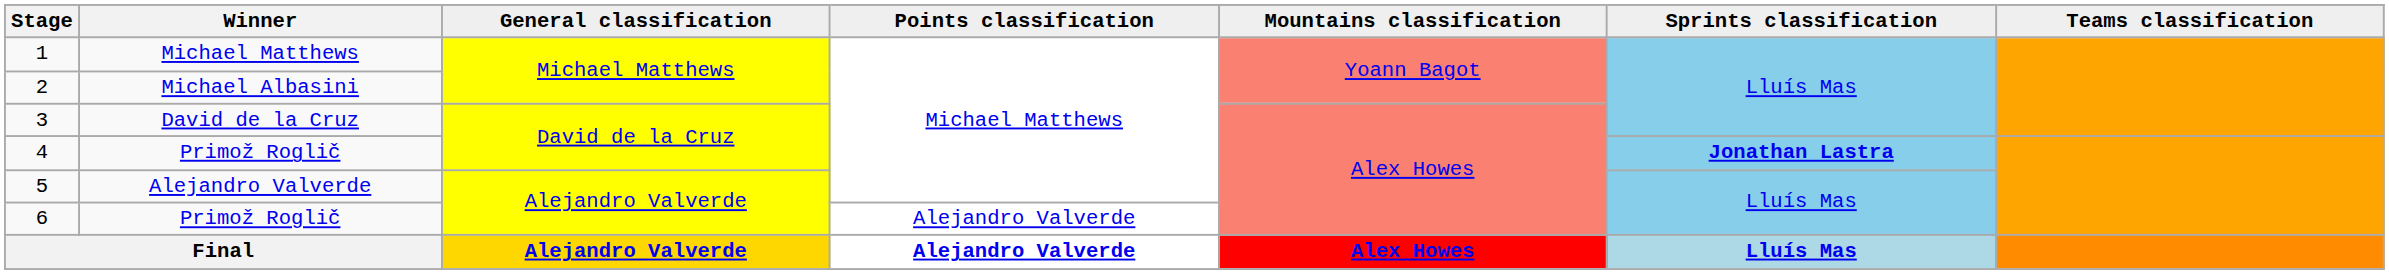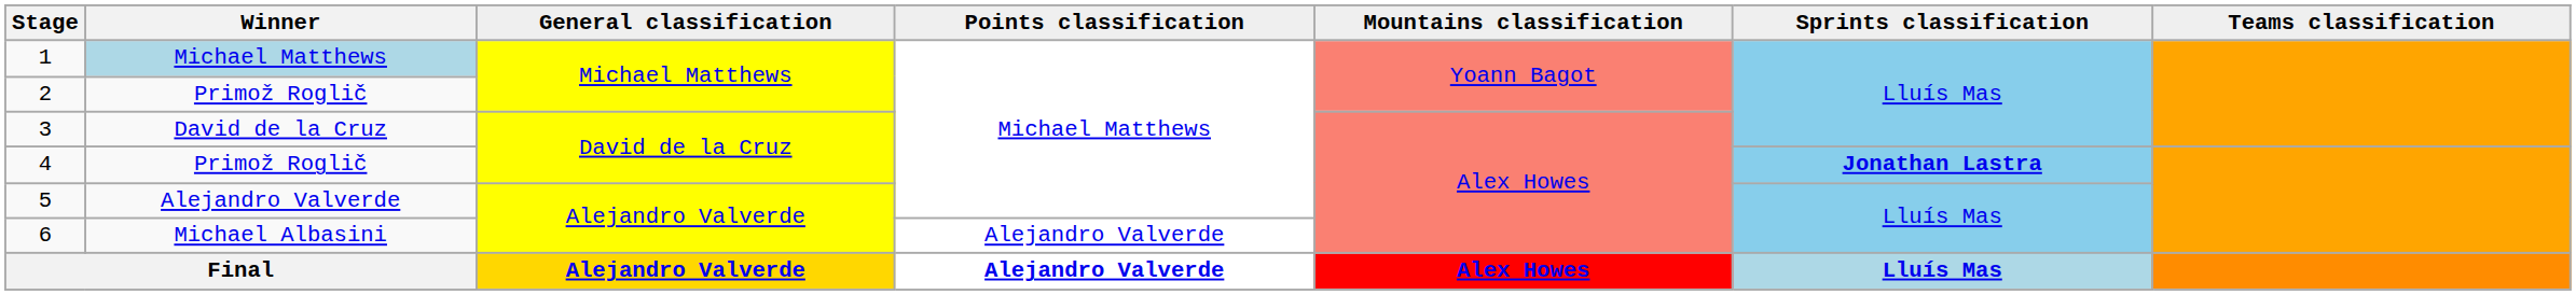1 | Winner: no background -> lightblue background
2 | Winner: Michael Albasini -> Primož Roglič
6 | Winner: Primož Roglič -> Michael Albasini
